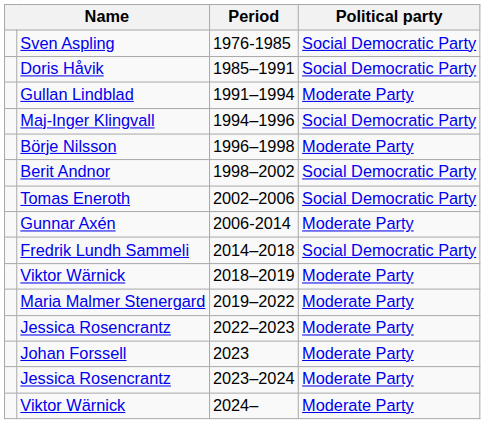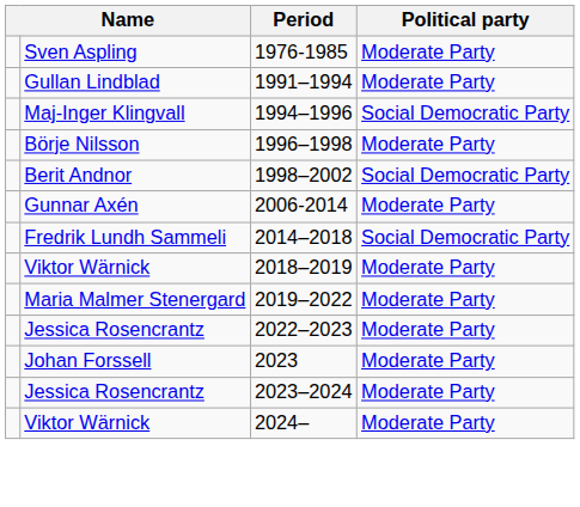1976-1985 | Political party: Social Democratic Party -> Moderate Party
- row: Doris Håvik | 1985–1991 | Social Democratic Party
- row: Tomas Eneroth | 2002–2006 | Social Democratic Party
